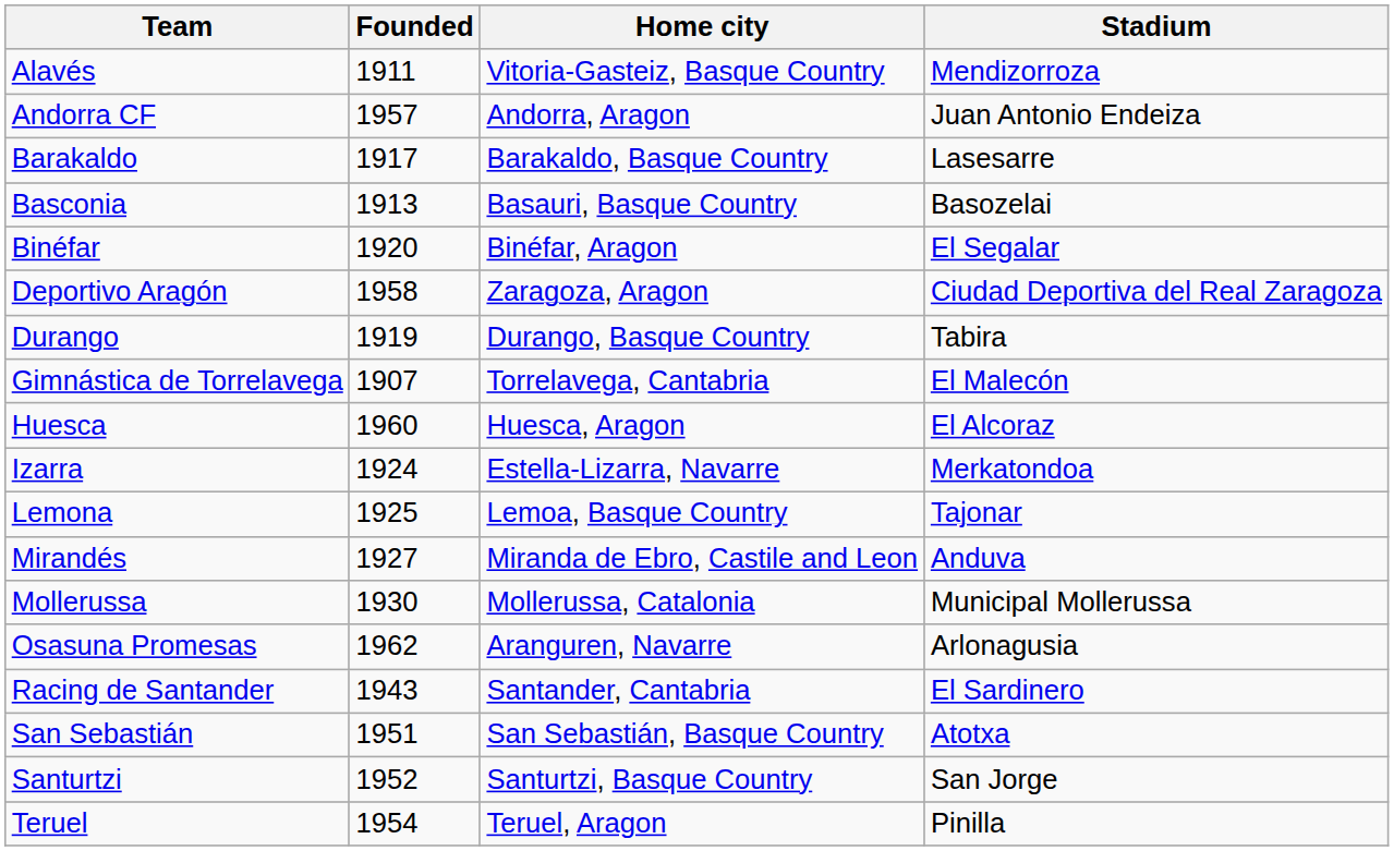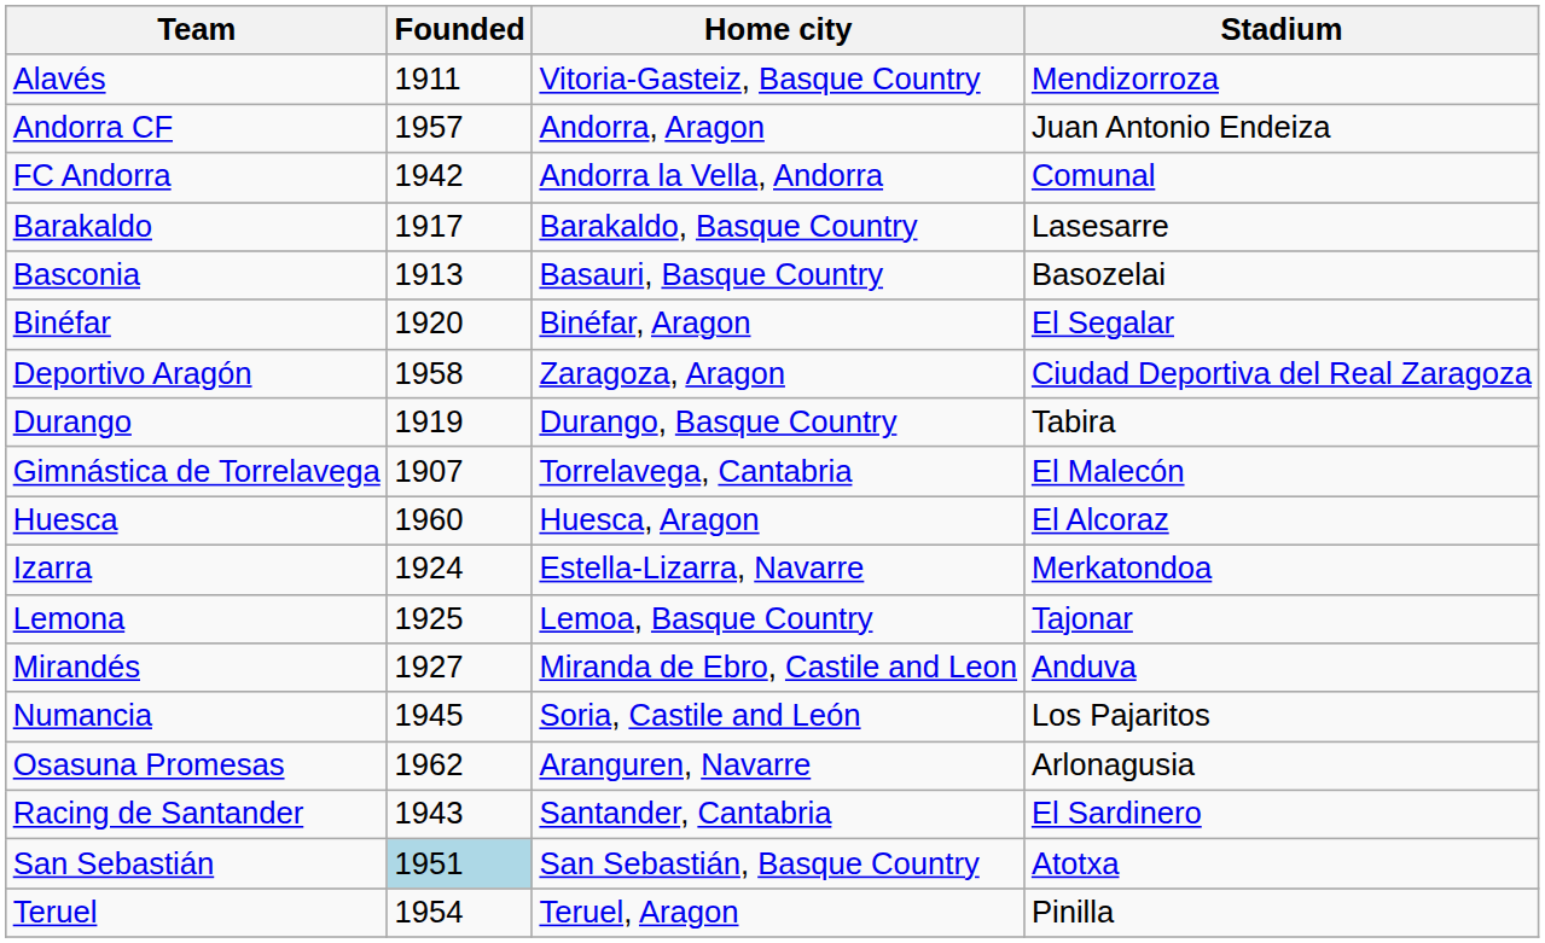+ row: FC Andorra | 1942 | Andorra la Vella, Andorra | Comunal
- row: Mollerussa | 1930 | Mollerussa, Catalonia | Municipal Mollerussa
+ row: Numancia | 1945 | Soria, Castile and León | Los Pajaritos
San Sebastián | Founded: no background -> lightblue background
- row: Santurtzi | 1952 | Santurtzi, Basque Country | San Jorge
